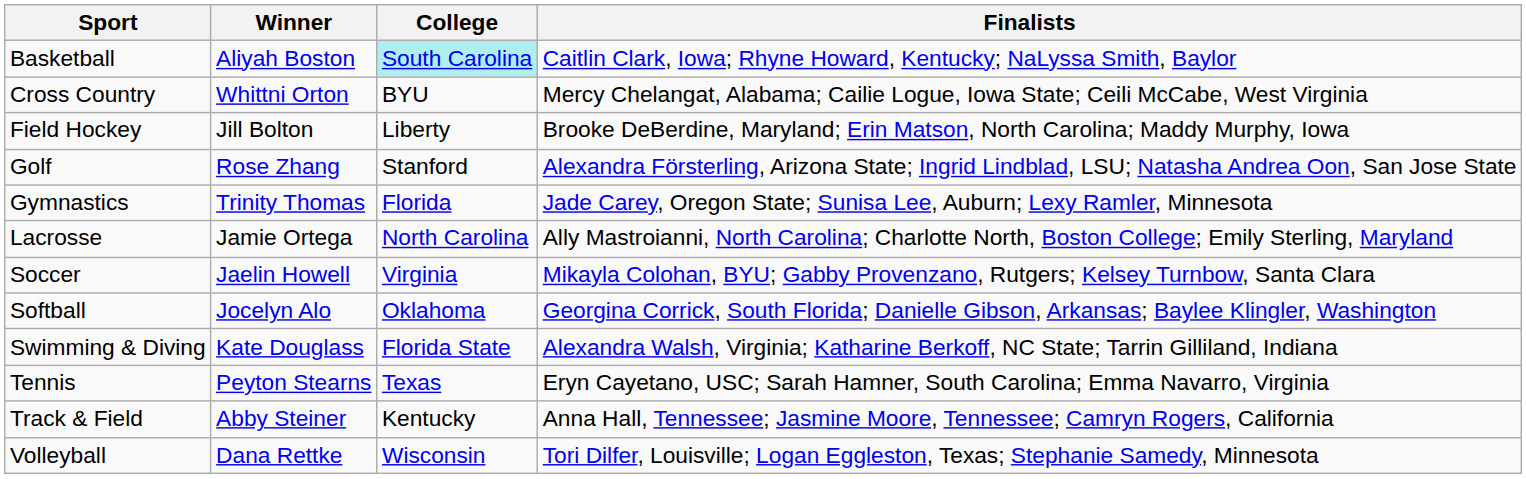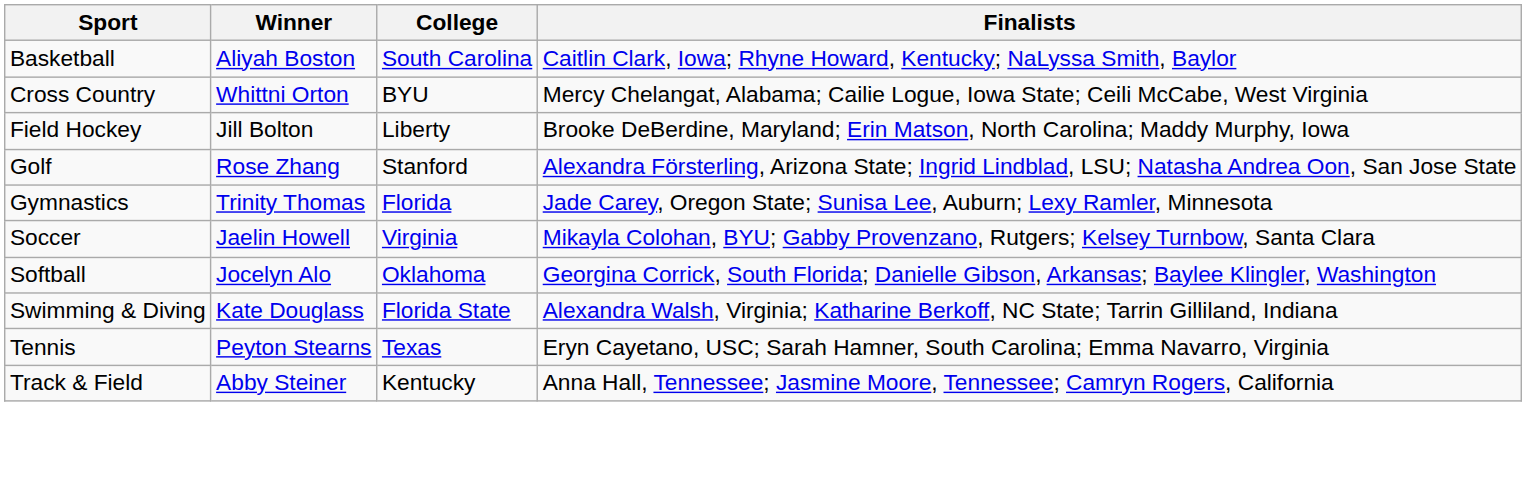Basketball | College: paleturquoise background -> no background
- row: Lacrosse | Jamie Ortega | North Carolina | Ally Mastroianni, North Carolina; Charlotte North, Boston College; Emily Sterling, Maryland
- row: Volleyball | Dana Rettke | Wisconsin | Tori Dilfer, Louisville; Logan Eggleston, Texas; Stephanie Samedy, Minnesota
